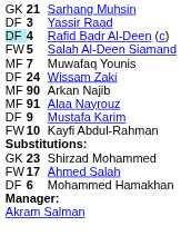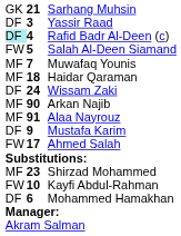+ row: MF | 18 | Haidar Qaraman
rows swapped: Ahmed Salah <-> Kayfi Abdul-Rahman
Shirzad Mohammed | column 1: GK -> MF
